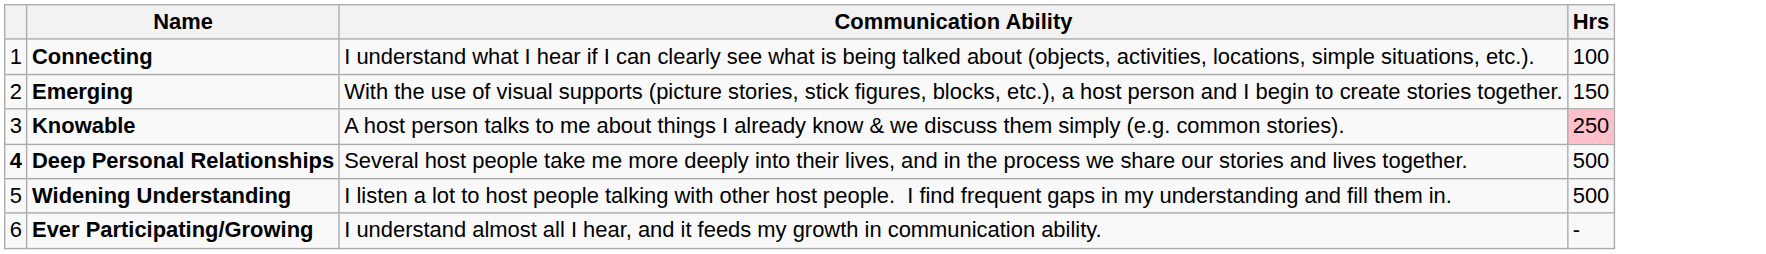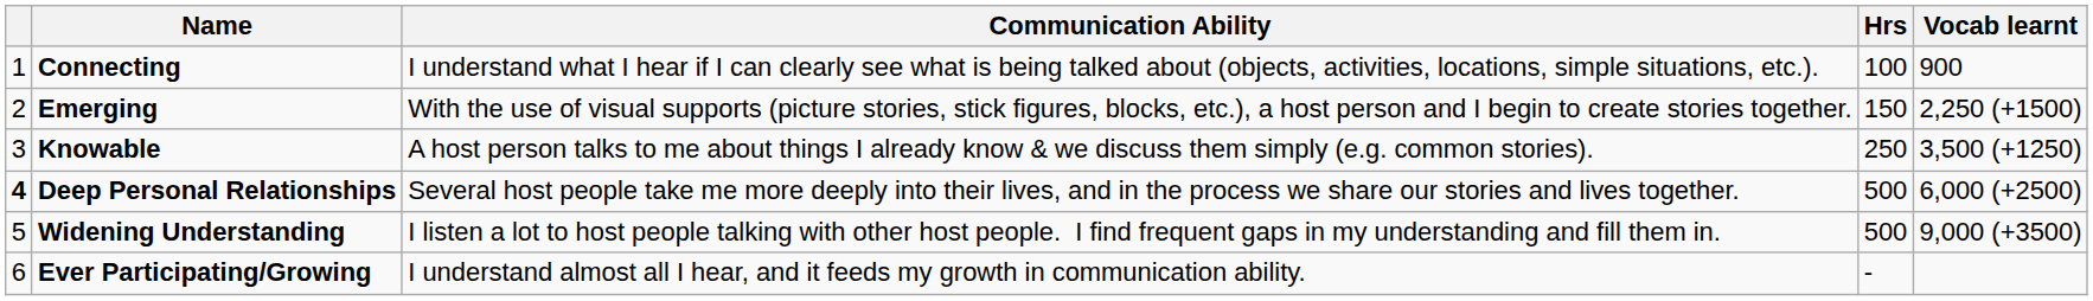+ column: Vocab learnt | 900 | 2,250 (+1500) | 3,500 (+1250) | 6,000 (+2500) | 9,000 (+3500)
Knowable | Hrs: pink background -> no background
